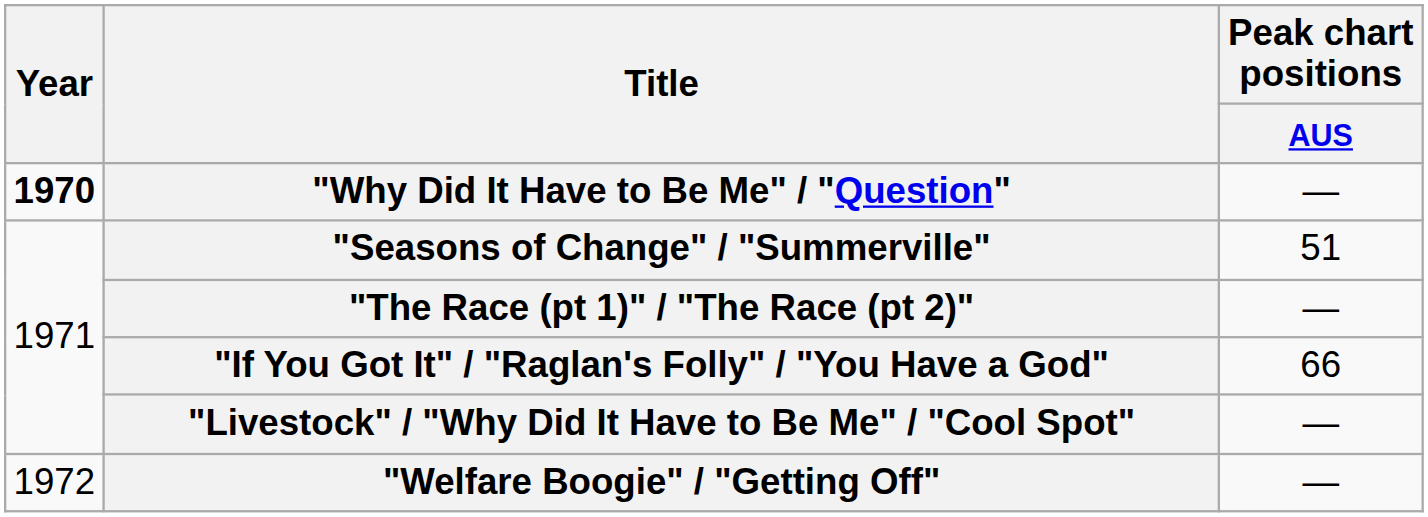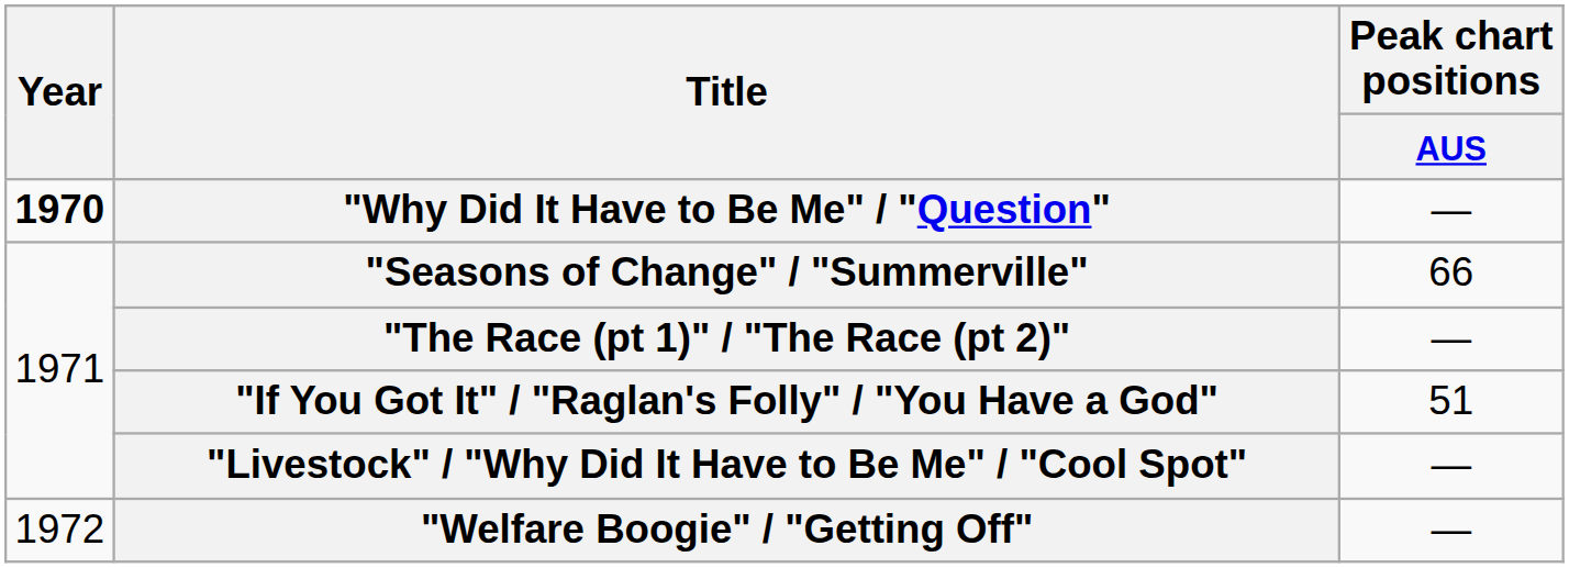"Seasons of Change" / "Summerville" | Peak chart positions / AUS: 51 -> 66
"If You Got It" / "Raglan's Folly" / "You Have a God" | Peak chart positions / AUS: 66 -> 51
